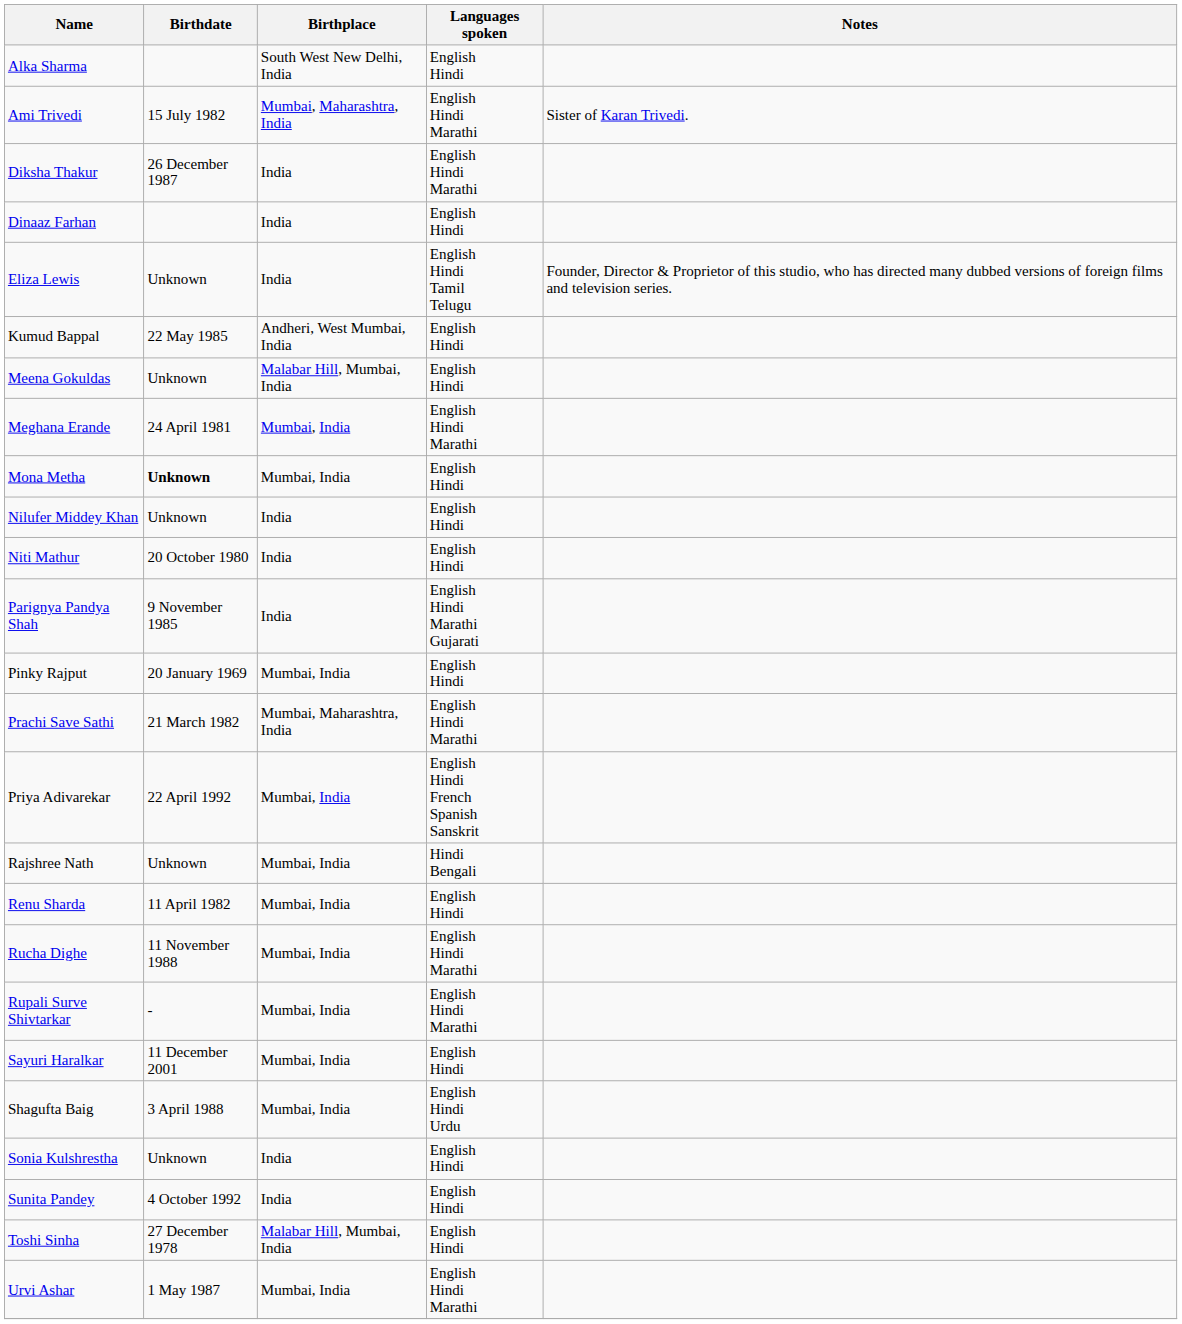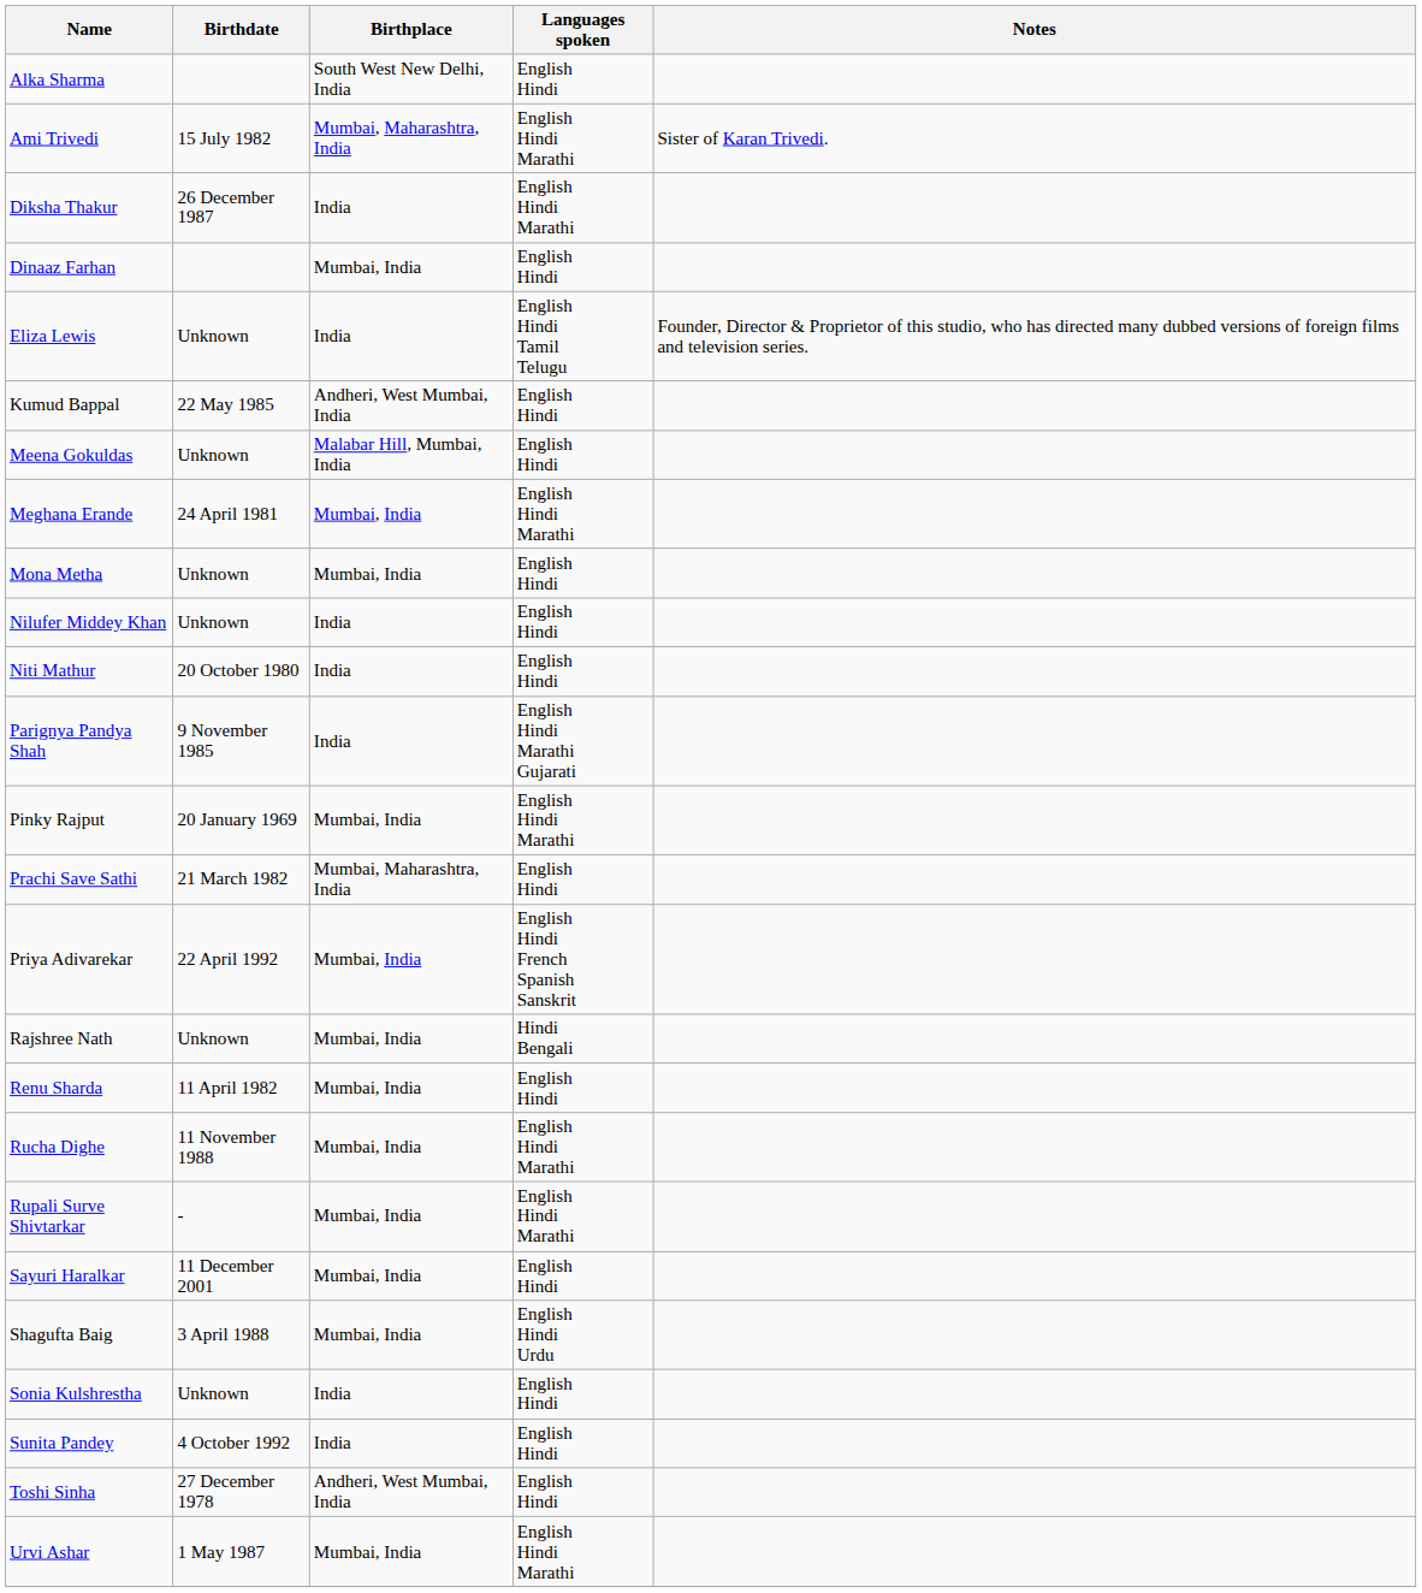Dinaaz Farhan | Birthplace: India -> Mumbai, India
Mona Metha | Birthdate: bold -> normal
Pinky Rajput | Languages spoken: English Hindi -> English Hindi Marathi
Prachi Save Sathi | Languages spoken: English Hindi Marathi -> English Hindi
Toshi Sinha | Birthplace: Malabar Hill, Mumbai, India -> Andheri, West Mumbai, India
